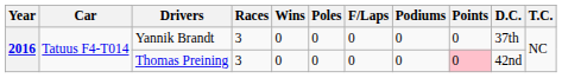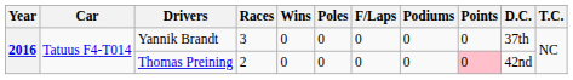Thomas Preining | Races: 3 -> 2
